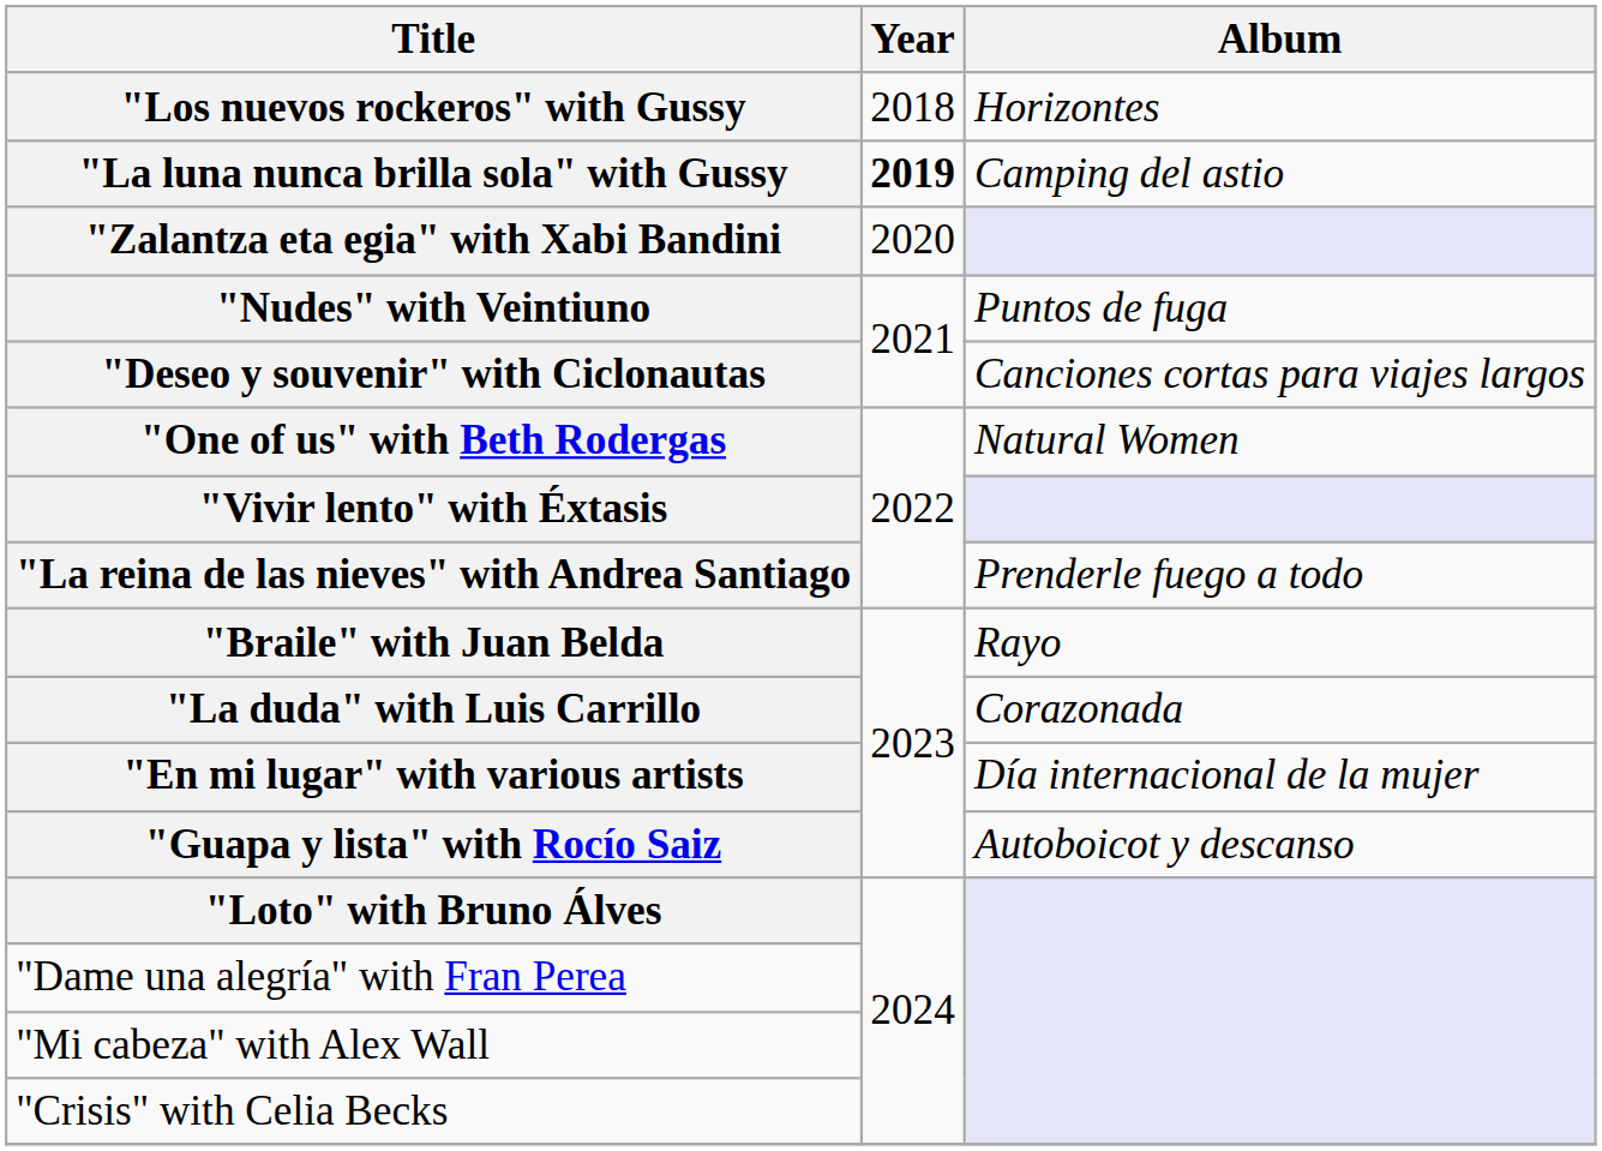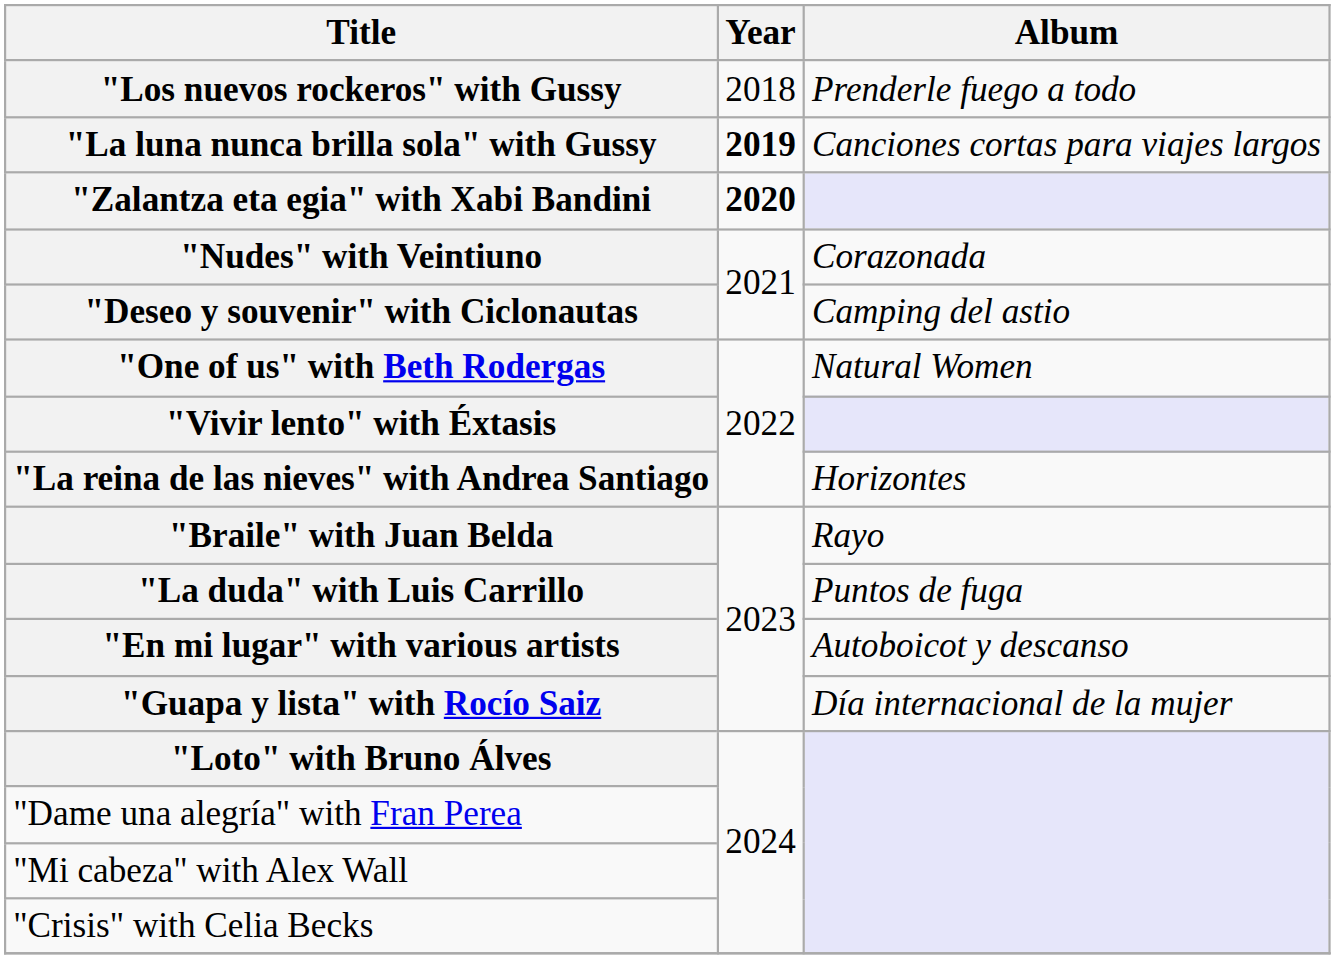"Los nuevos rockeros" with Gussy | Album: Horizontes -> Prenderle fuego a todo
"La luna nunca brilla sola" with Gussy | Album: Camping del astio -> Canciones cortas para viajes largos
"Zalantza eta egia" with Xabi Bandini | Year: normal -> bold
"Nudes" with Veintiuno | Album: Puntos de fuga -> Corazonada
"Deseo y souvenir" with Ciclonautas | Album: Canciones cortas para viajes largos -> Camping del astio
"La reina de las nieves" with Andrea Santiago | Album: Prenderle fuego a todo -> Horizontes
"La duda" with Luis Carrillo | Album: Corazonada -> Puntos de fuga
"En mi lugar" with various artists | Album: Día internacional de la mujer -> Autoboicot y descanso
"Guapa y lista" with Rocío Saiz | Album: Autoboicot y descanso -> Día internacional de la mujer
